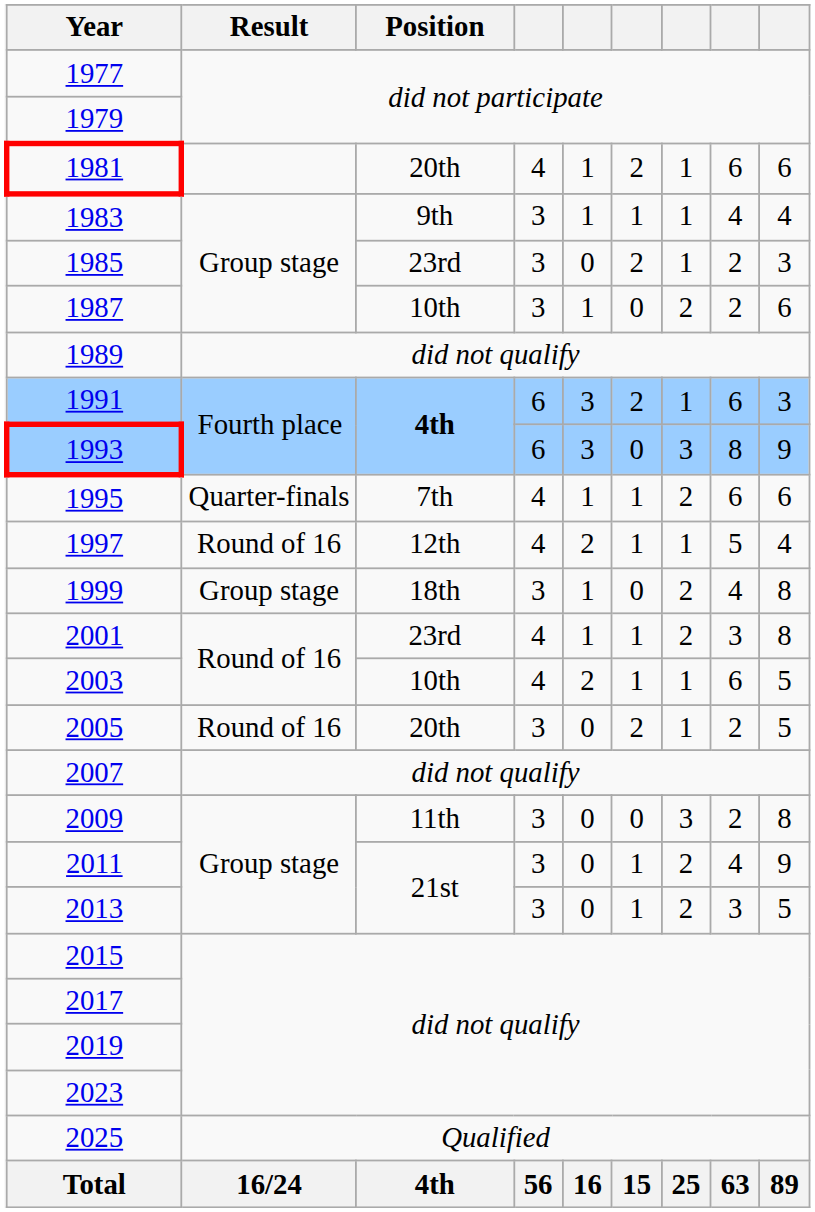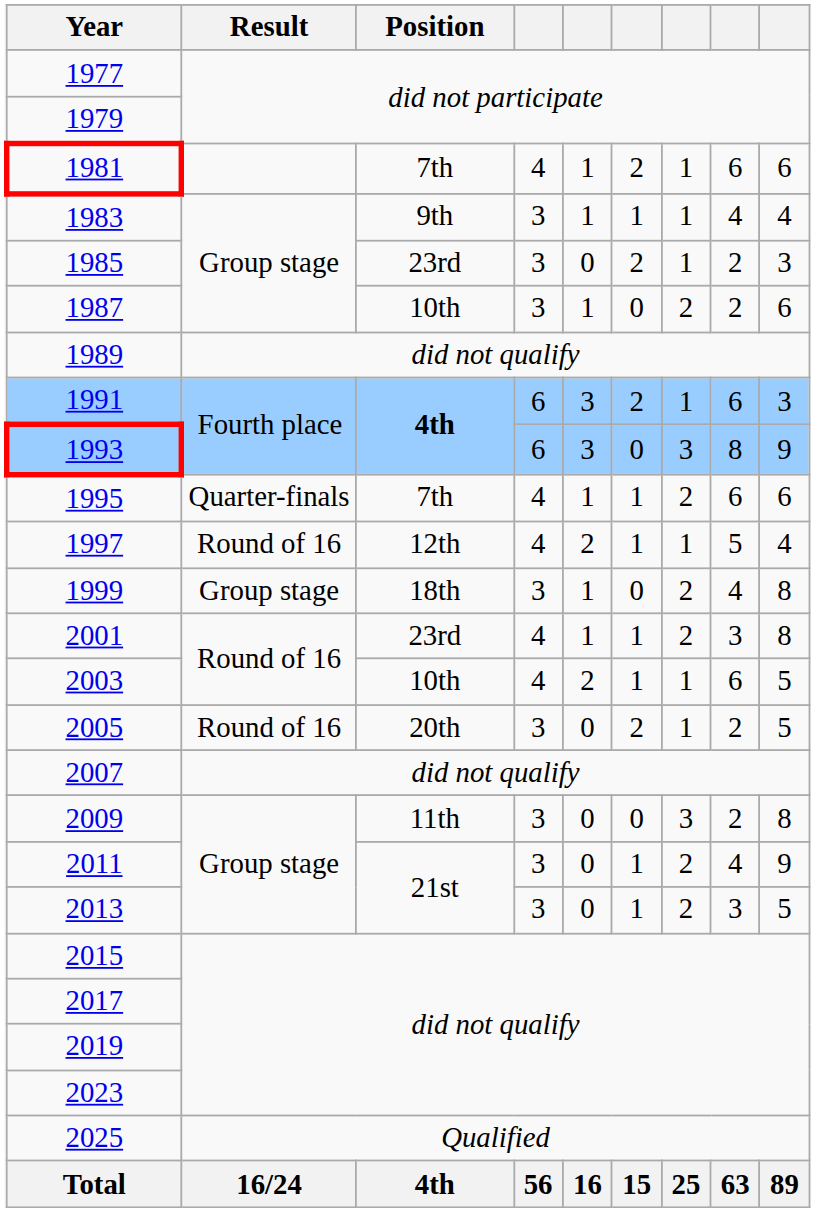1981 | Position: 20th -> 7th
